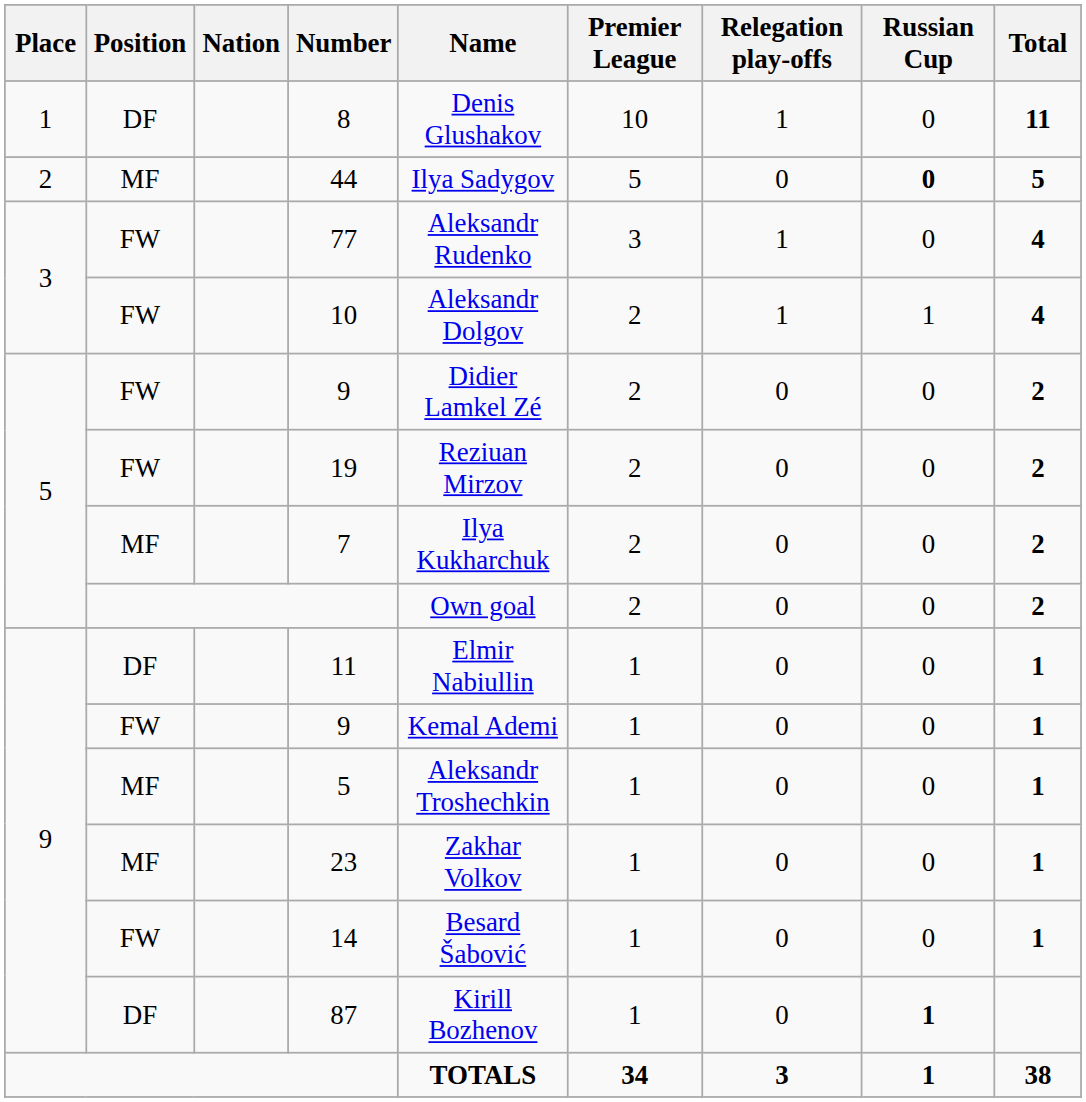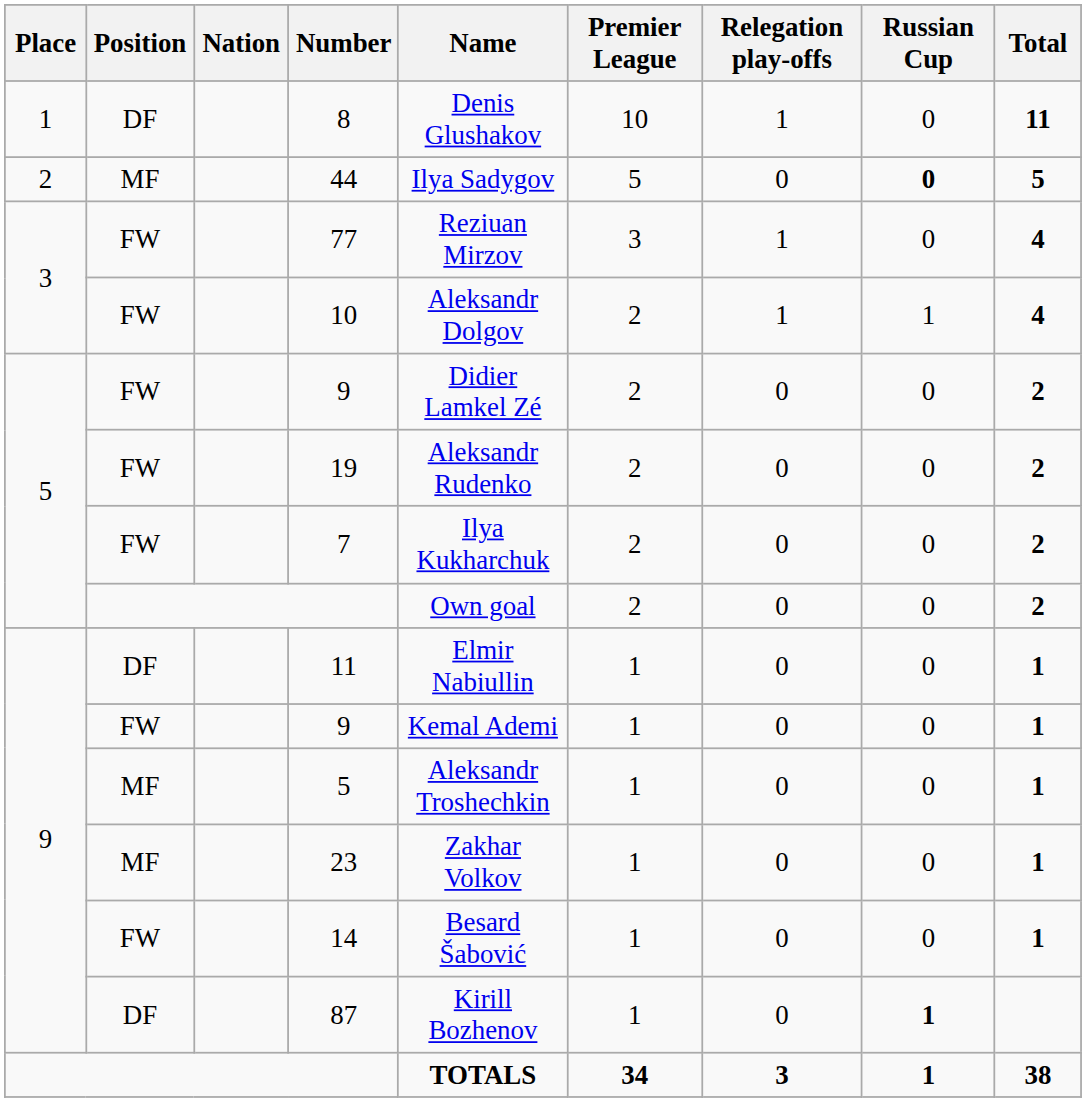77 | Name: Aleksandr Rudenko -> Reziuan Mirzov
19 | Name: Reziuan Mirzov -> Aleksandr Rudenko
7 | Position: MF -> FW
